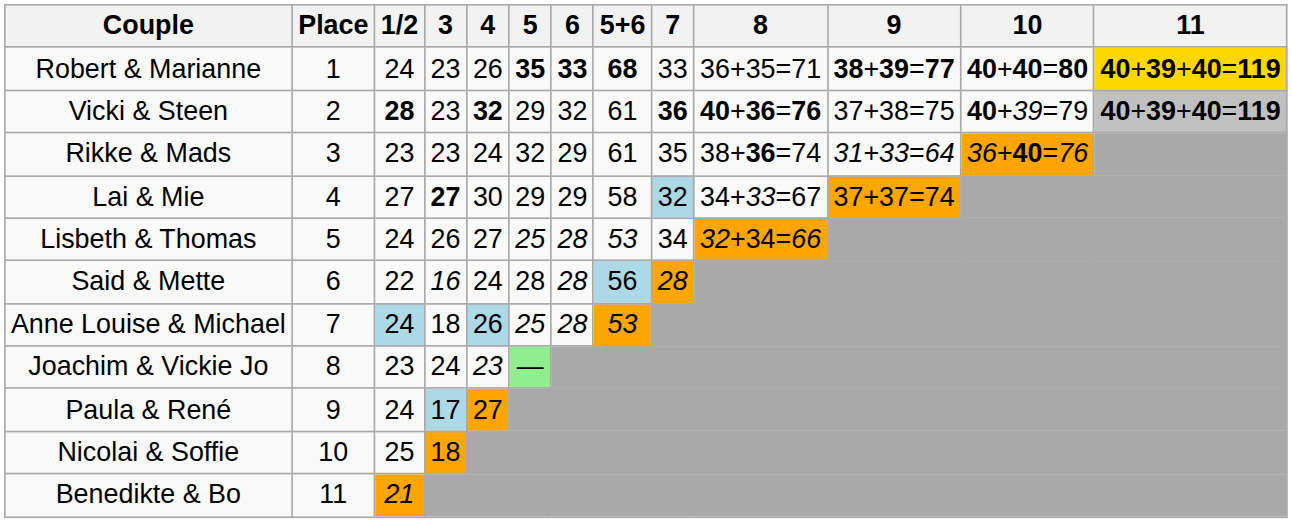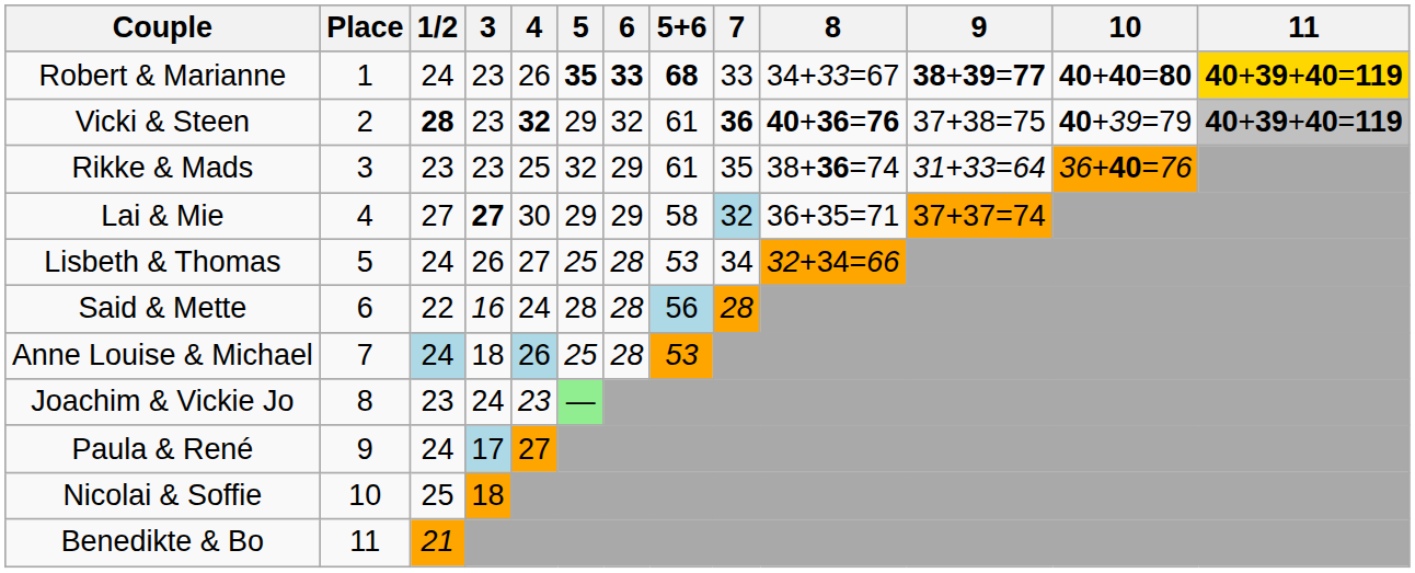Robert & Marianne | 8: 36+35=71 -> 34+33=67
Rikke & Mads | 4: 24 -> 25
Lai & Mie | 8: 34+33=67 -> 36+35=71
